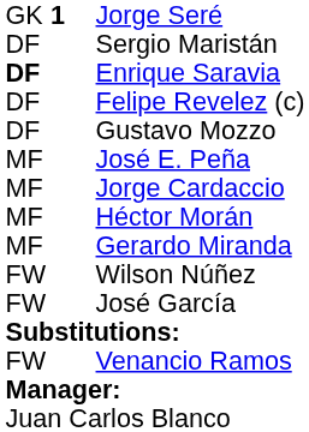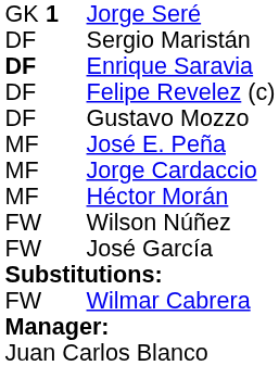- row: MF | Gerardo Miranda
+ row: FW | Wilmar Cabrera
- row: FW | Venancio Ramos
